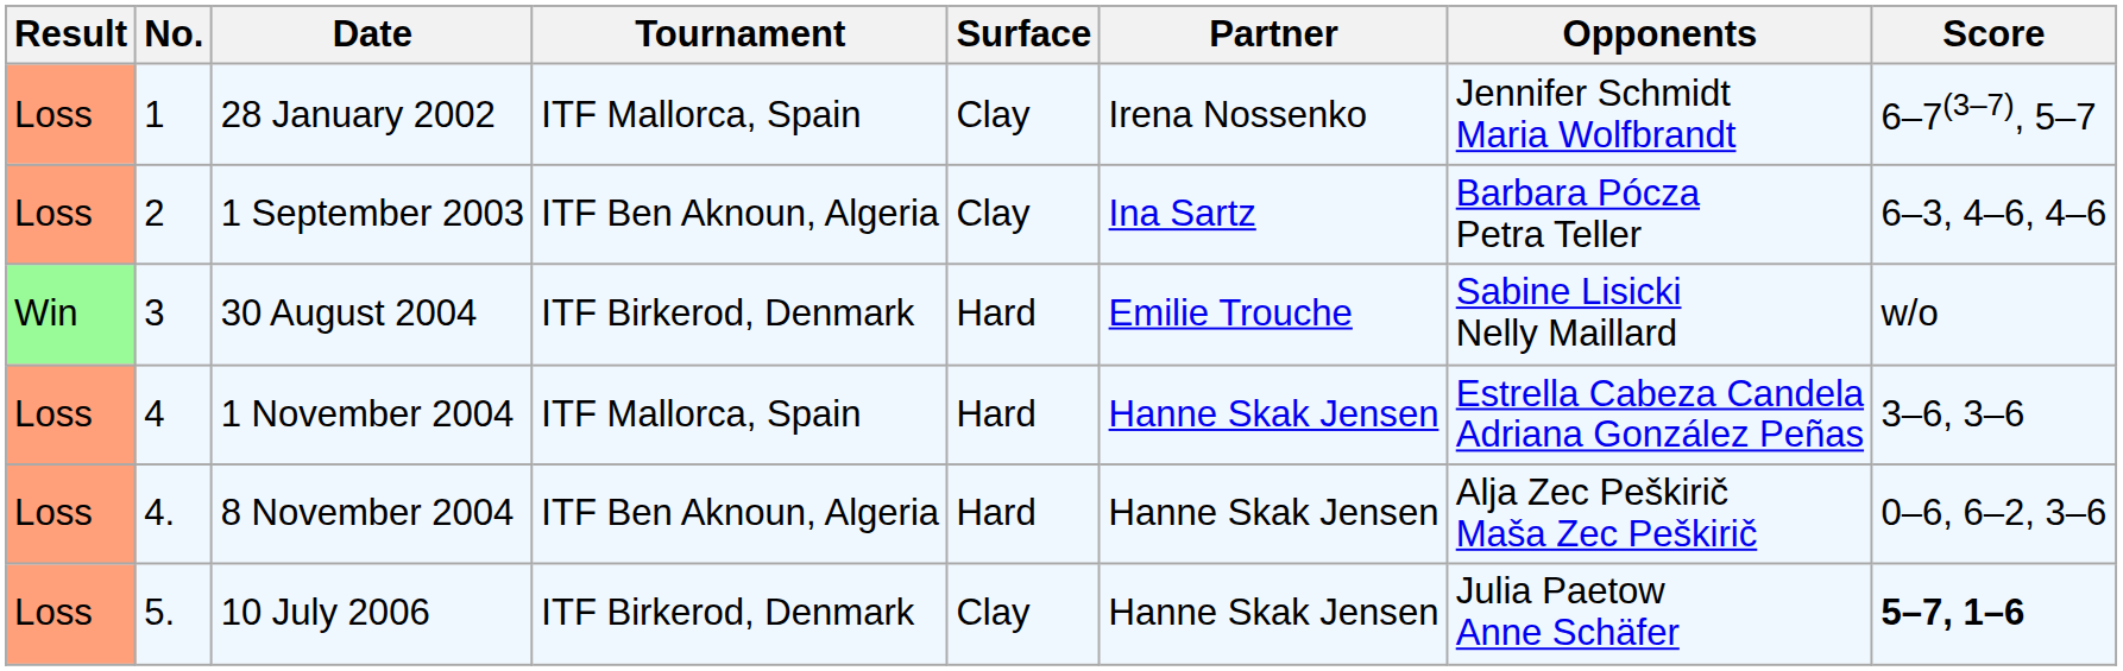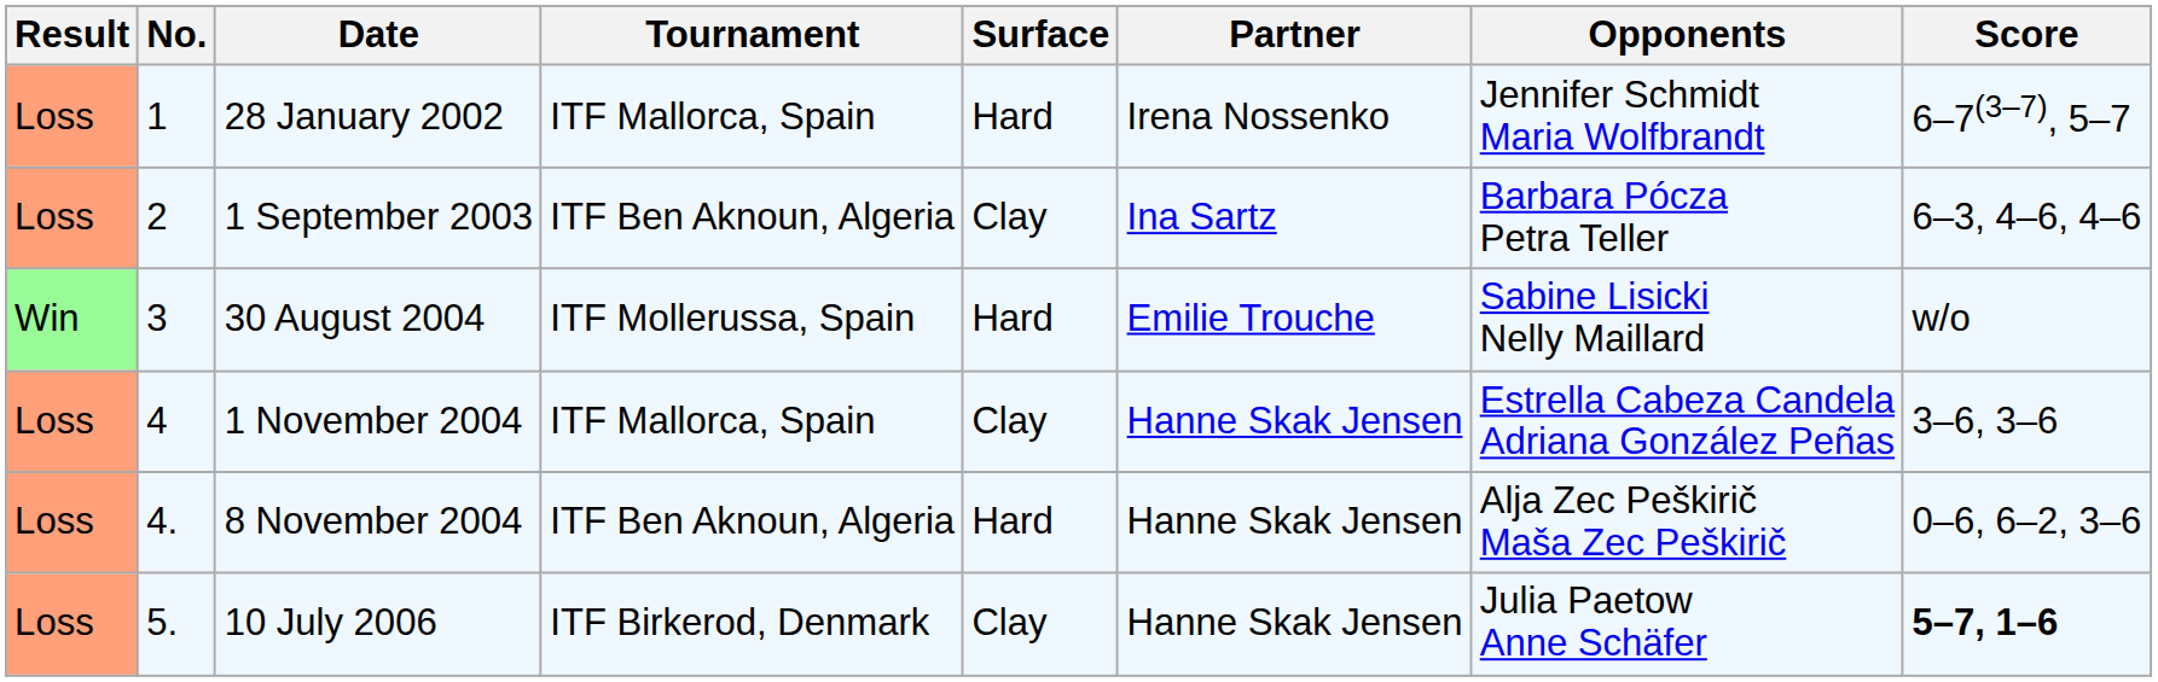28 January 2002 | Surface: Clay -> Hard
30 August 2004 | Tournament: ITF Birkerod, Denmark -> ITF Mollerussa, Spain
1 November 2004 | Surface: Hard -> Clay
